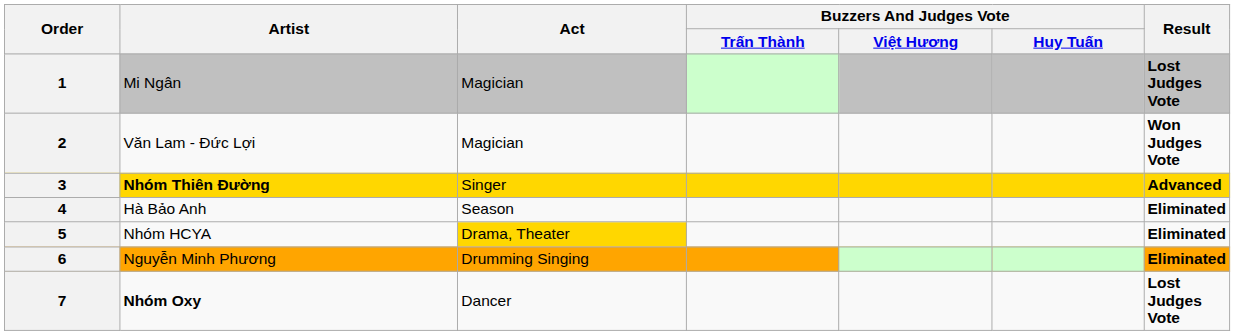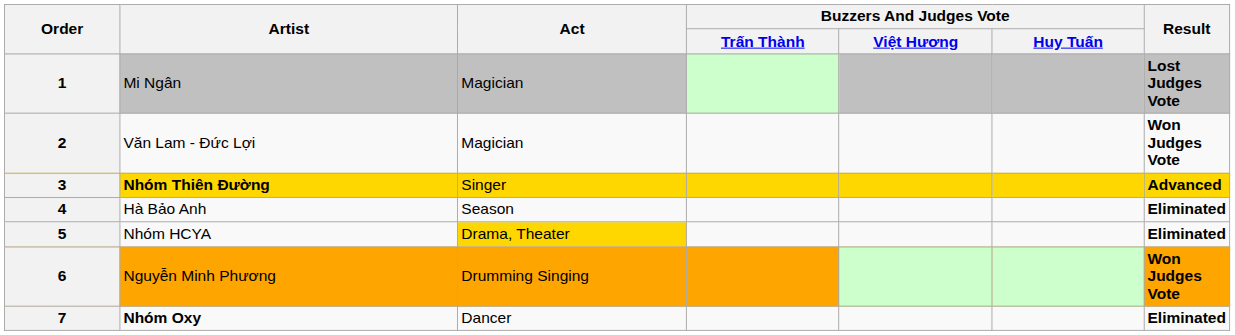6 | Result: Eliminated -> Won Judges Vote
7 | Result: Lost Judges Vote -> Eliminated
